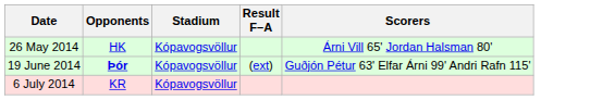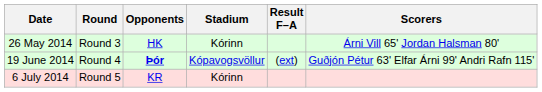+ column: Round | Round 3 | Round 4 | Round 5
26 May 2014 | Stadium: Kópavogsvöllur -> Kórinn
6 July 2014 | Stadium: Kópavogsvöllur -> Kórinn
